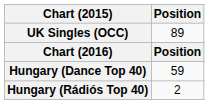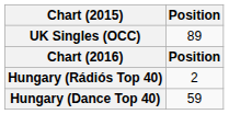rows swapped: Hungary (Dance Top 40) <-> Hungary (Rádiós Top 40)
